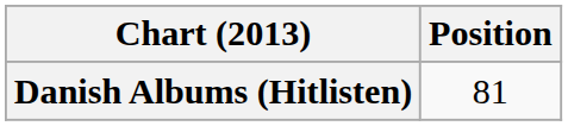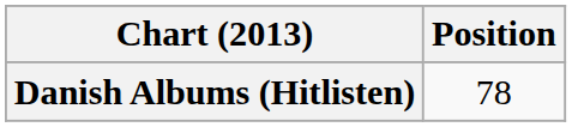Danish Albums (Hitlisten) | Position: 81 -> 78
